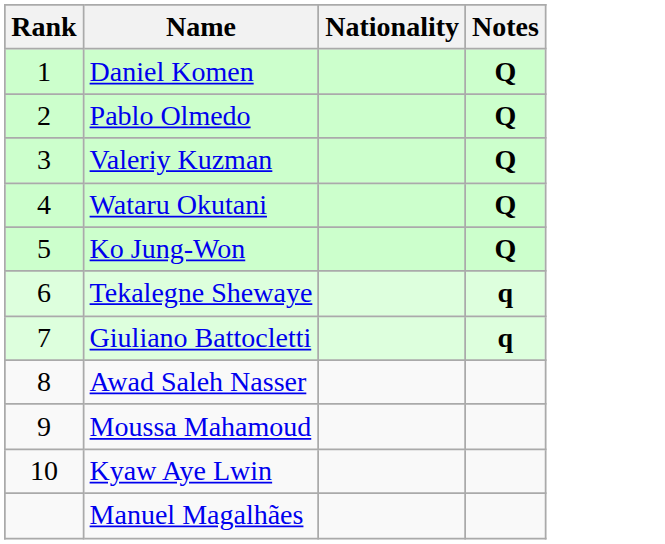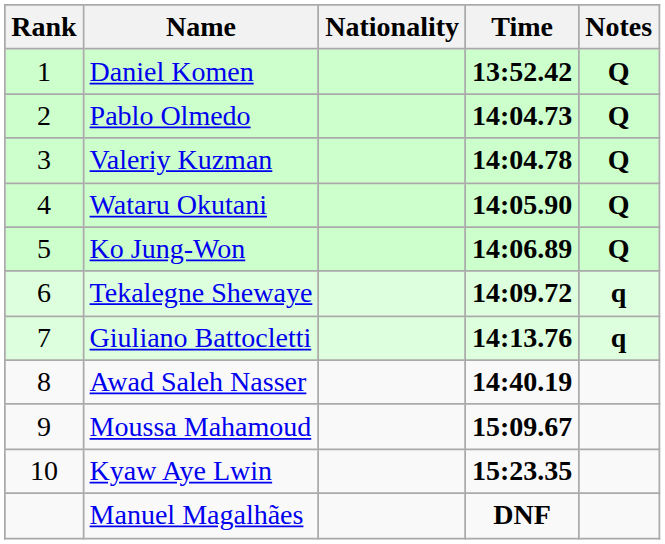+ column: Time | 13:52.42 | 14:04.73 | 14:04.78 | 14:05.90 | 14:06.89 | 14:09.72 | 14:13.76 | 14:40.19 | 15:09.67 | 15:23.35 | DNF
